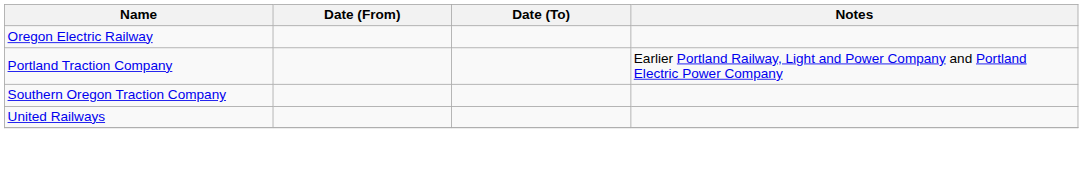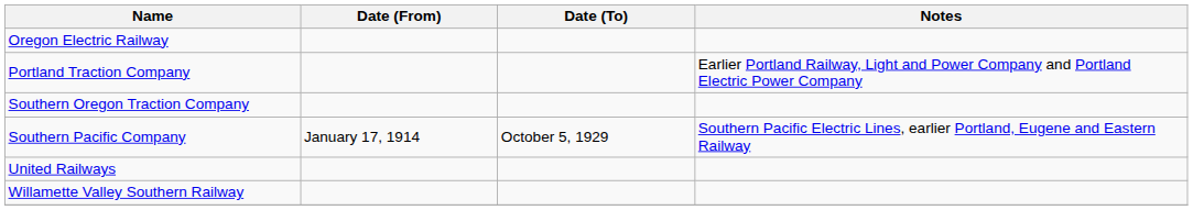+ row: Southern Pacific Company | January 17, 1914 | October 5, 1929 | Southern Pacific Electric Lines, earlier Portland, Eugene and Eastern Railway
+ row: Willamette Valley Southern Railway
